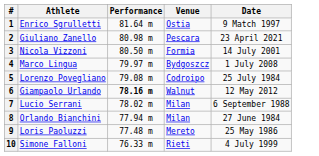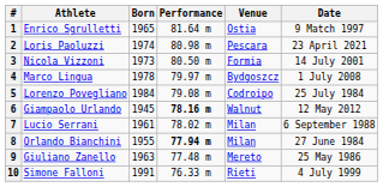+ column: Born | 1965 | 1974 | 1973 | 1978 | 1984 | 1945 | 1961 | 1955 | 1963 | 1991
2 | Athlete: Giuliano Zanello -> Loris Paoluzzi
8 | Performance: normal -> bold
9 | Athlete: Loris Paoluzzi -> Giuliano Zanello
